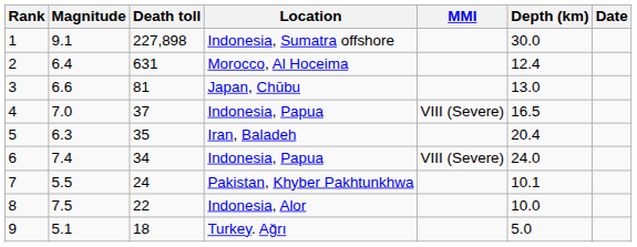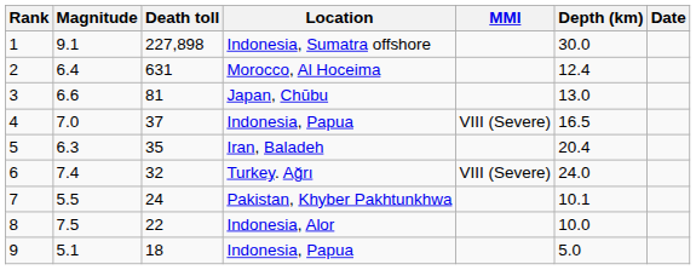6 | Death toll: 34 -> 32
6 | Location: Indonesia, Papua -> Turkey. Ağrı
9 | Location: Turkey. Ağrı -> Indonesia, Papua
